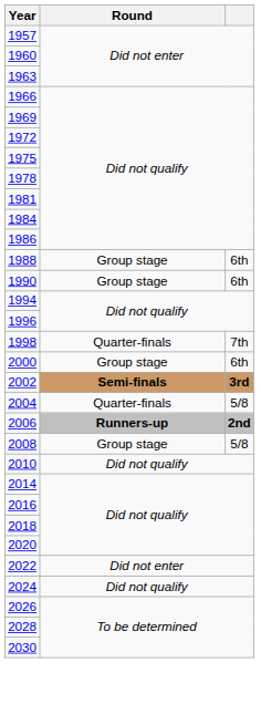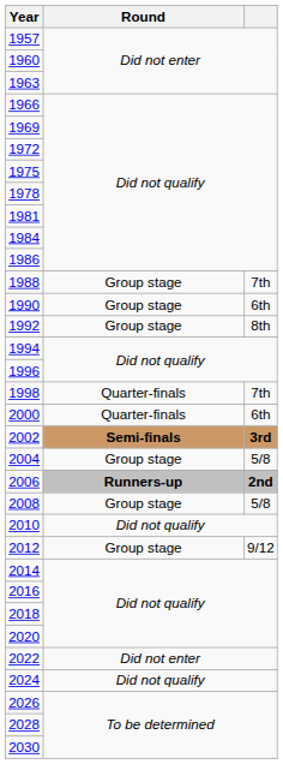1988 | column 3: 6th -> 7th
+ row: 1992 | Group stage | 8th
2000 | Round: Group stage -> Quarter-finals
2004 | Round: Quarter-finals -> Group stage
+ row: 2012 | Group stage | 9/12
